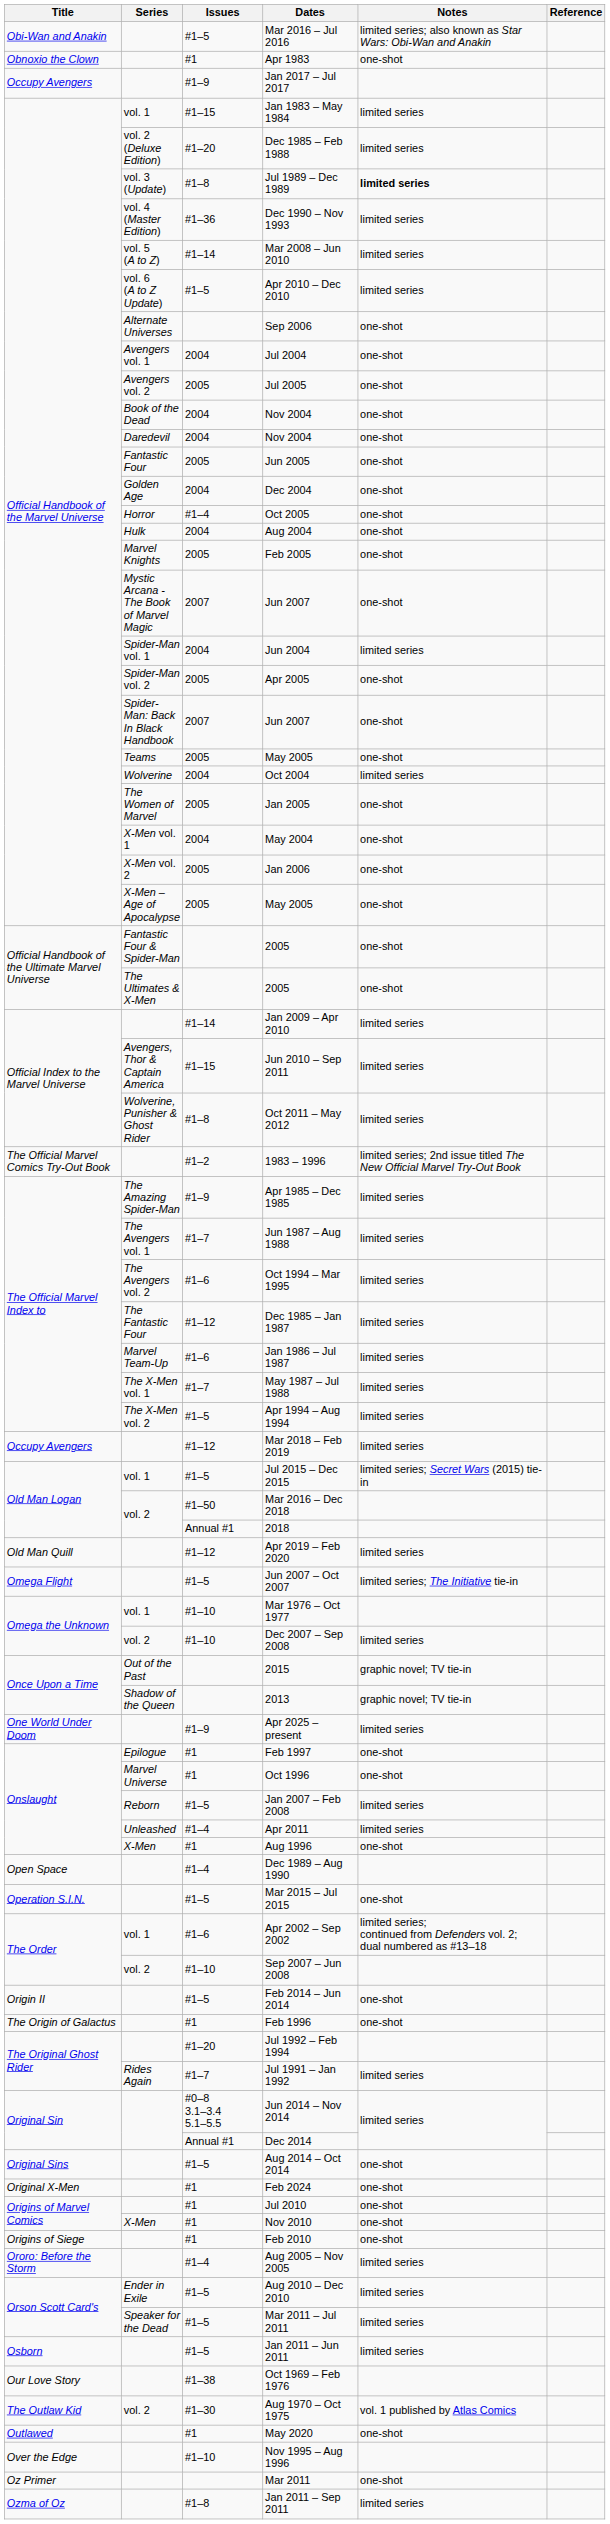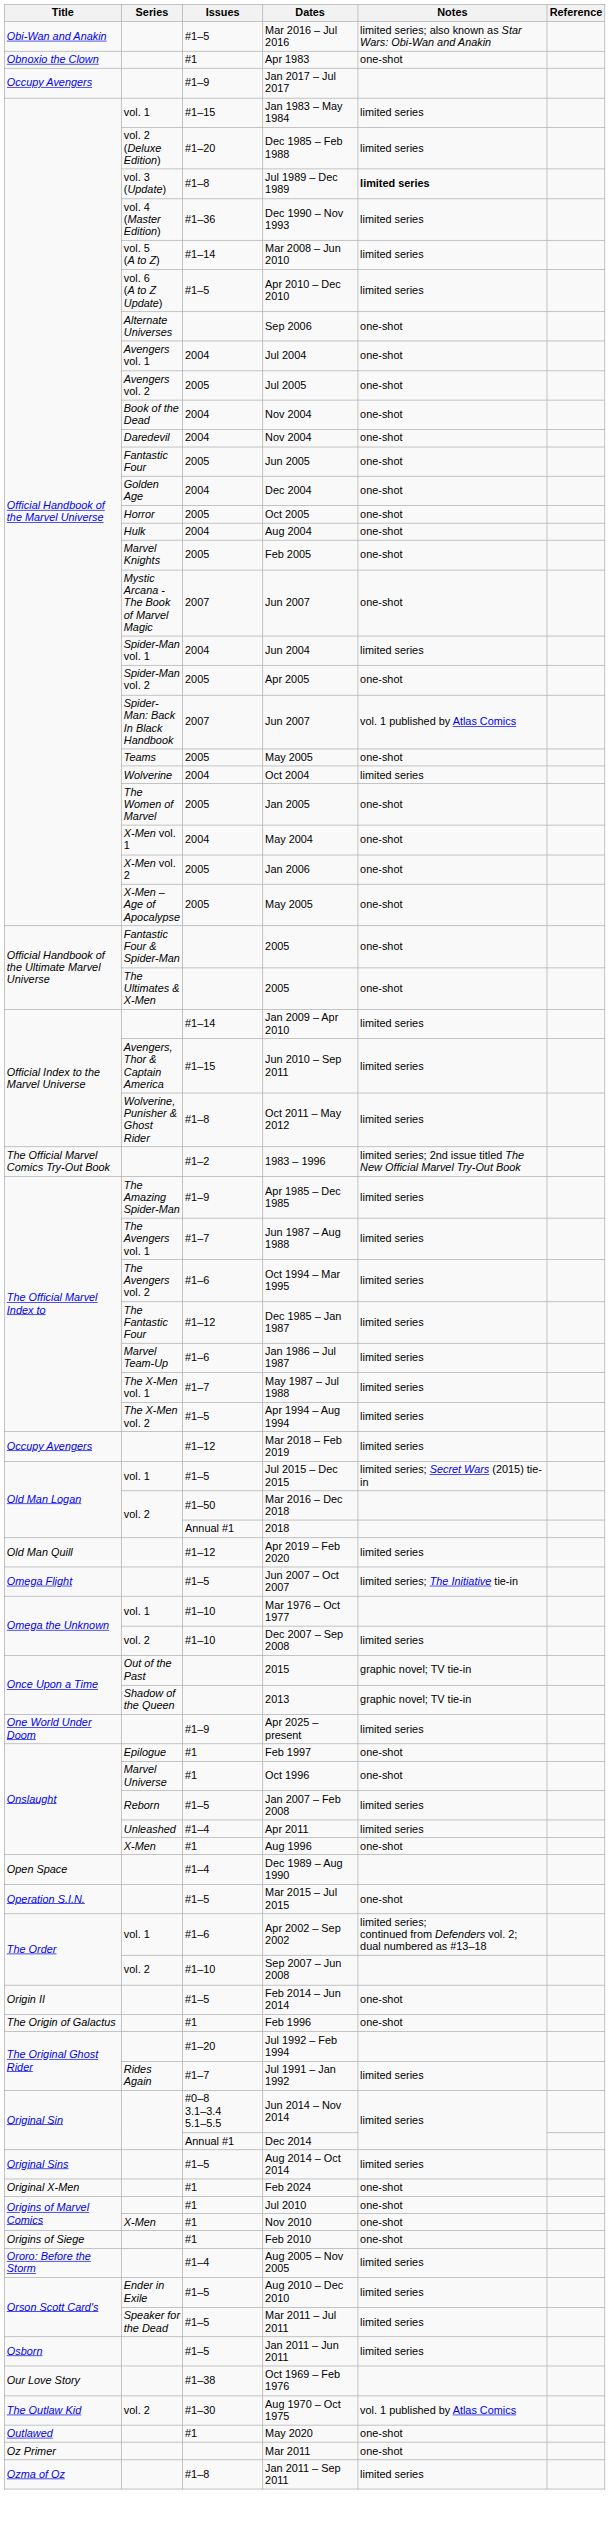Oct 2005 | Issues: #1–4 -> 2005
Spider-Man: Back In Black Handbook / Jun 2007 | Notes: one-shot -> vol. 1 published by Atlas Comics
Aug 2014 – Oct 2014 | Notes: one-shot -> limited series
- row: Over the Edge | #1–10 | Nov 1995 – Aug 1996
